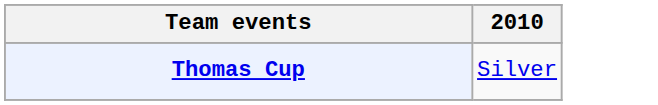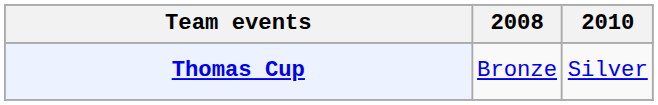+ column: 2008 | Bronze
